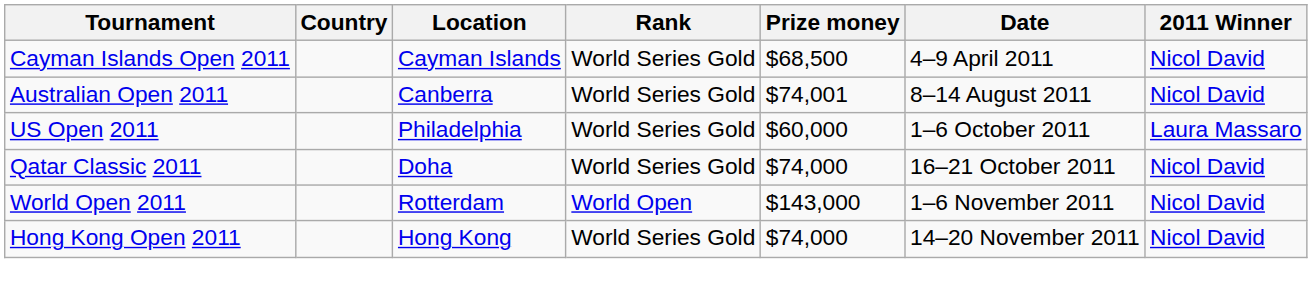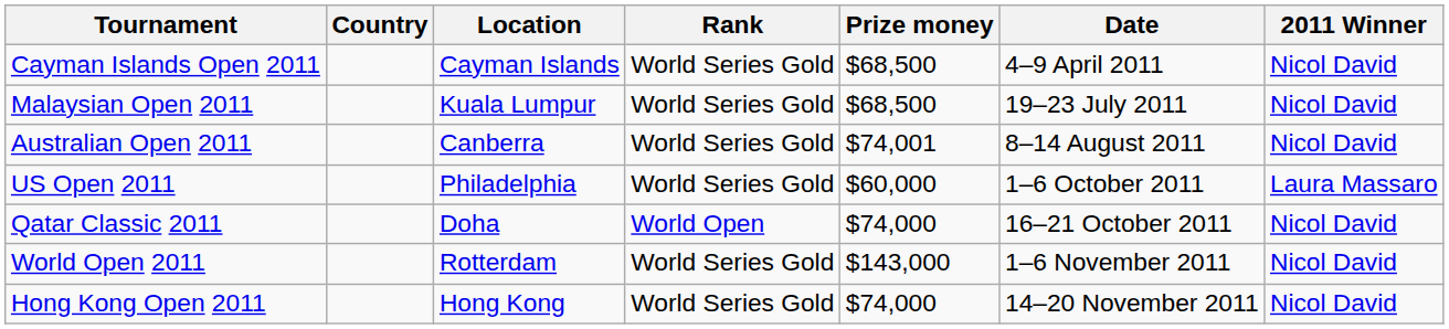+ row: Malaysian Open 2011 | Kuala Lumpur | World Series Gold | $68,500 | 19–23 July 2011 | Nicol David
Qatar Classic 2011 | Rank: World Series Gold -> World Open
World Open 2011 | Rank: World Open -> World Series Gold
